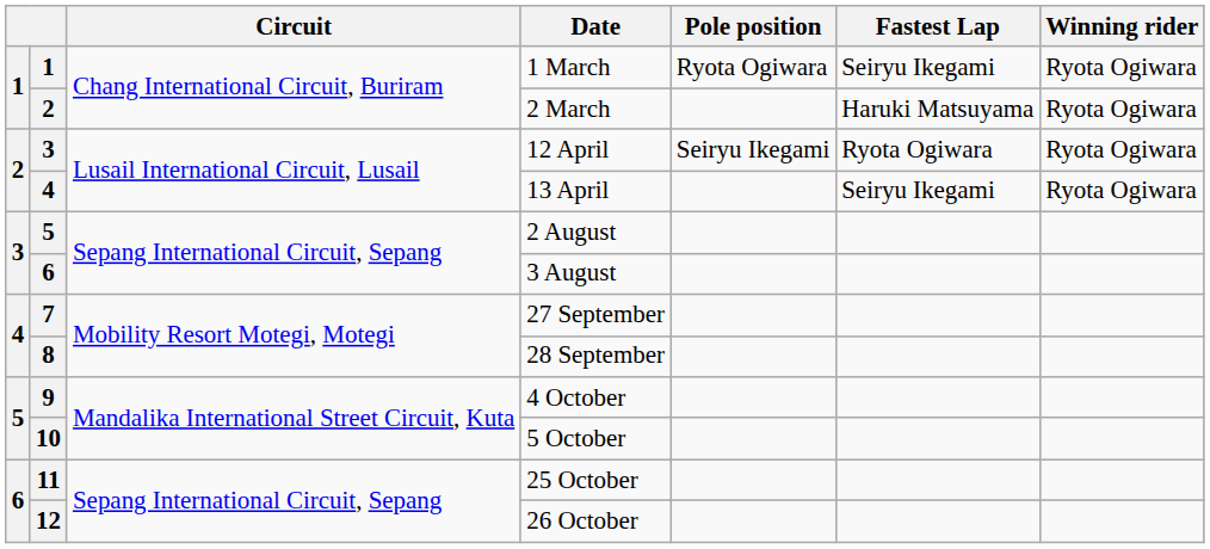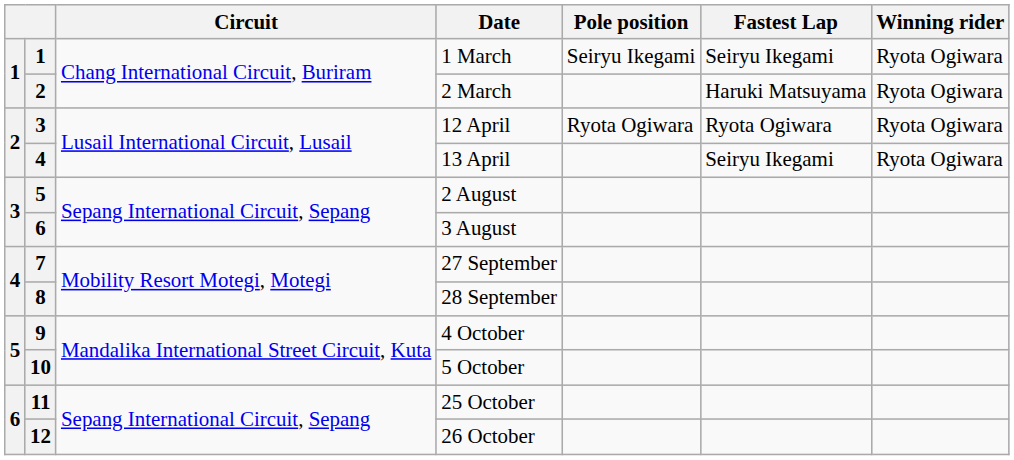1 March | Pole position: Ryota Ogiwara -> Seiryu Ikegami
12 April | Pole position: Seiryu Ikegami -> Ryota Ogiwara
